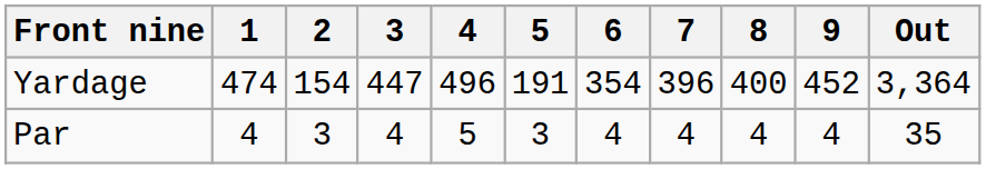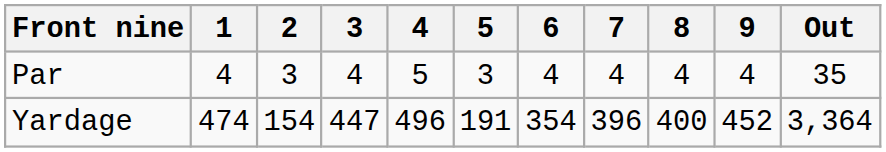rows swapped: Yardage <-> Par
